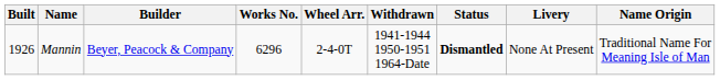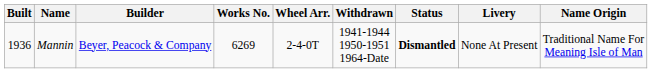Mannin | Built: 1926 -> 1936
Mannin | Works No.: 6296 -> 6269
